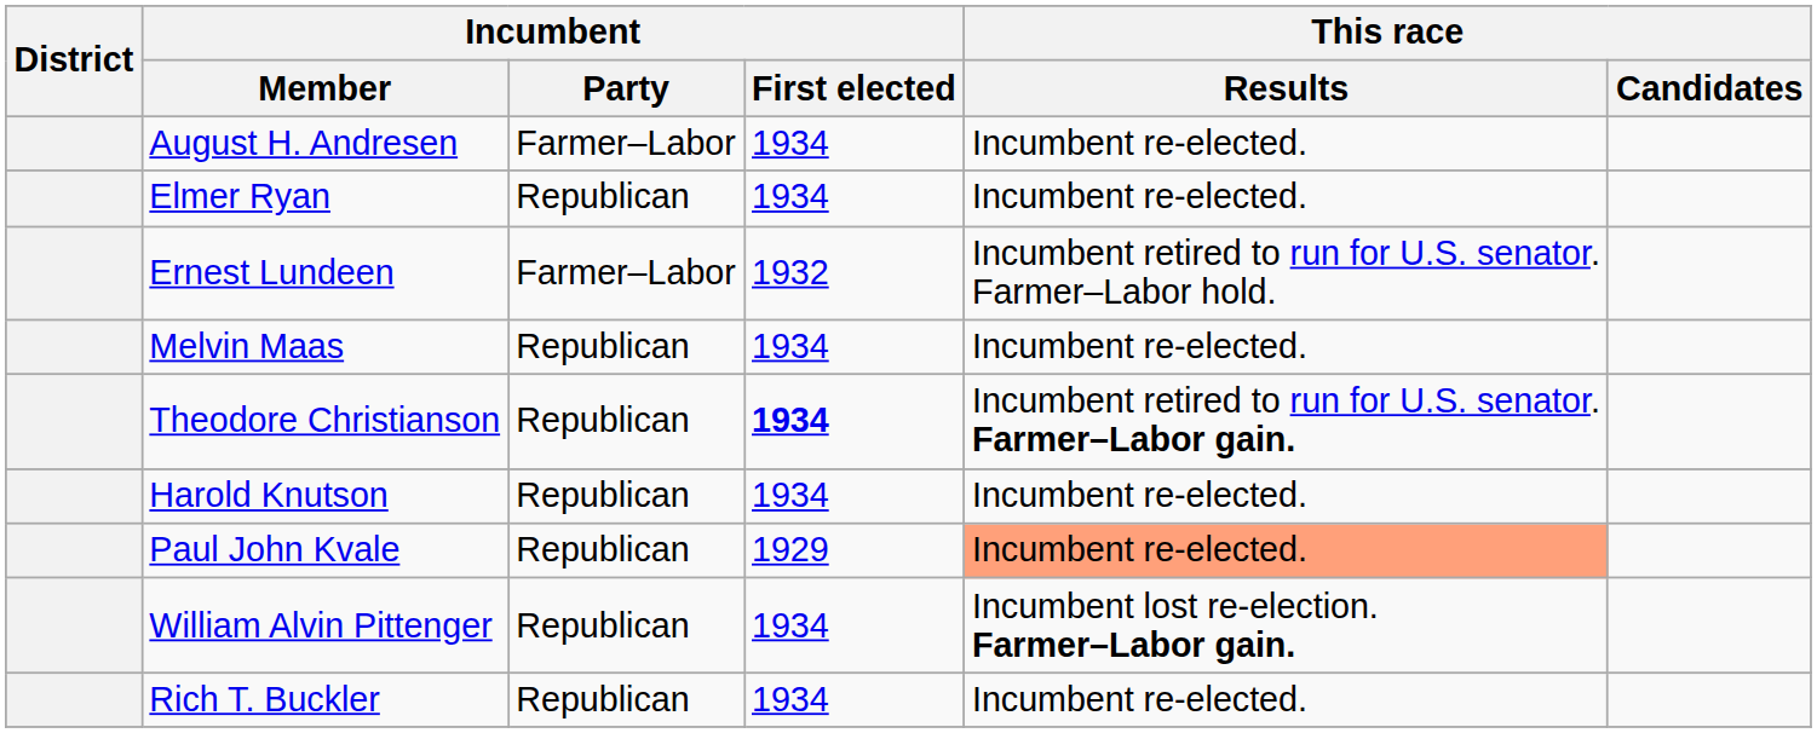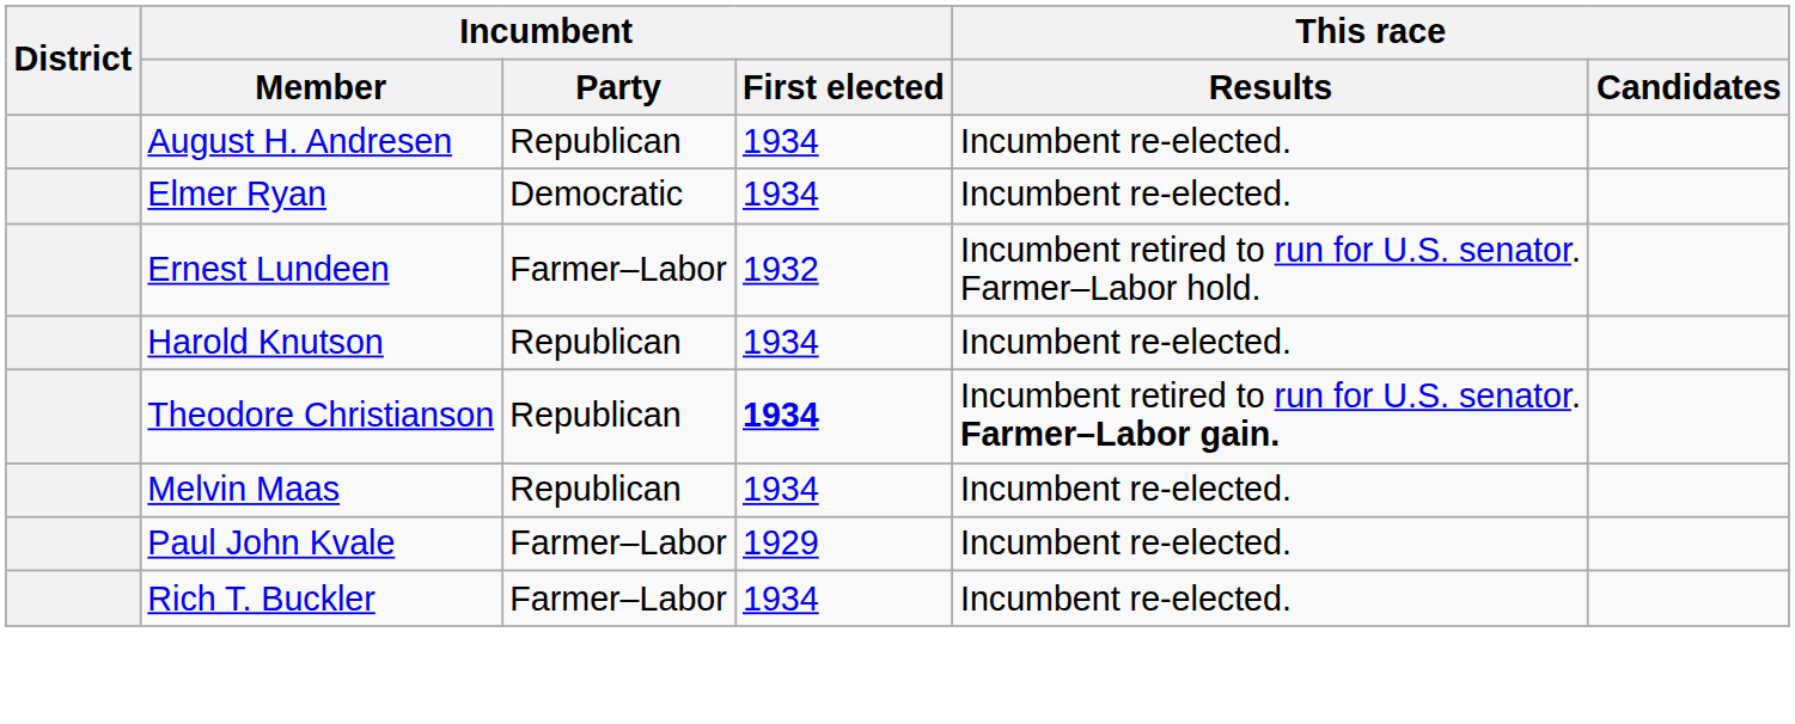August H. Andresen | Incumbent / Party: Farmer–Labor -> Republican
Elmer Ryan | Incumbent / Party: Republican -> Democratic
rows swapped: Melvin Maas <-> Harold Knutson
Paul John Kvale | Incumbent / Party: Republican -> Farmer–Labor
Paul John Kvale | This race / Results: lightsalmon background -> no background
- row: William Alvin Pittenger | Republican | 1934 | Incumbent lost re-election. Farmer–Labor gain.
Rich T. Buckler | Incumbent / Party: Republican -> Farmer–Labor
